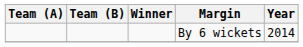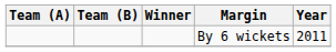By 6 wickets | Year: 2014 -> 2011
